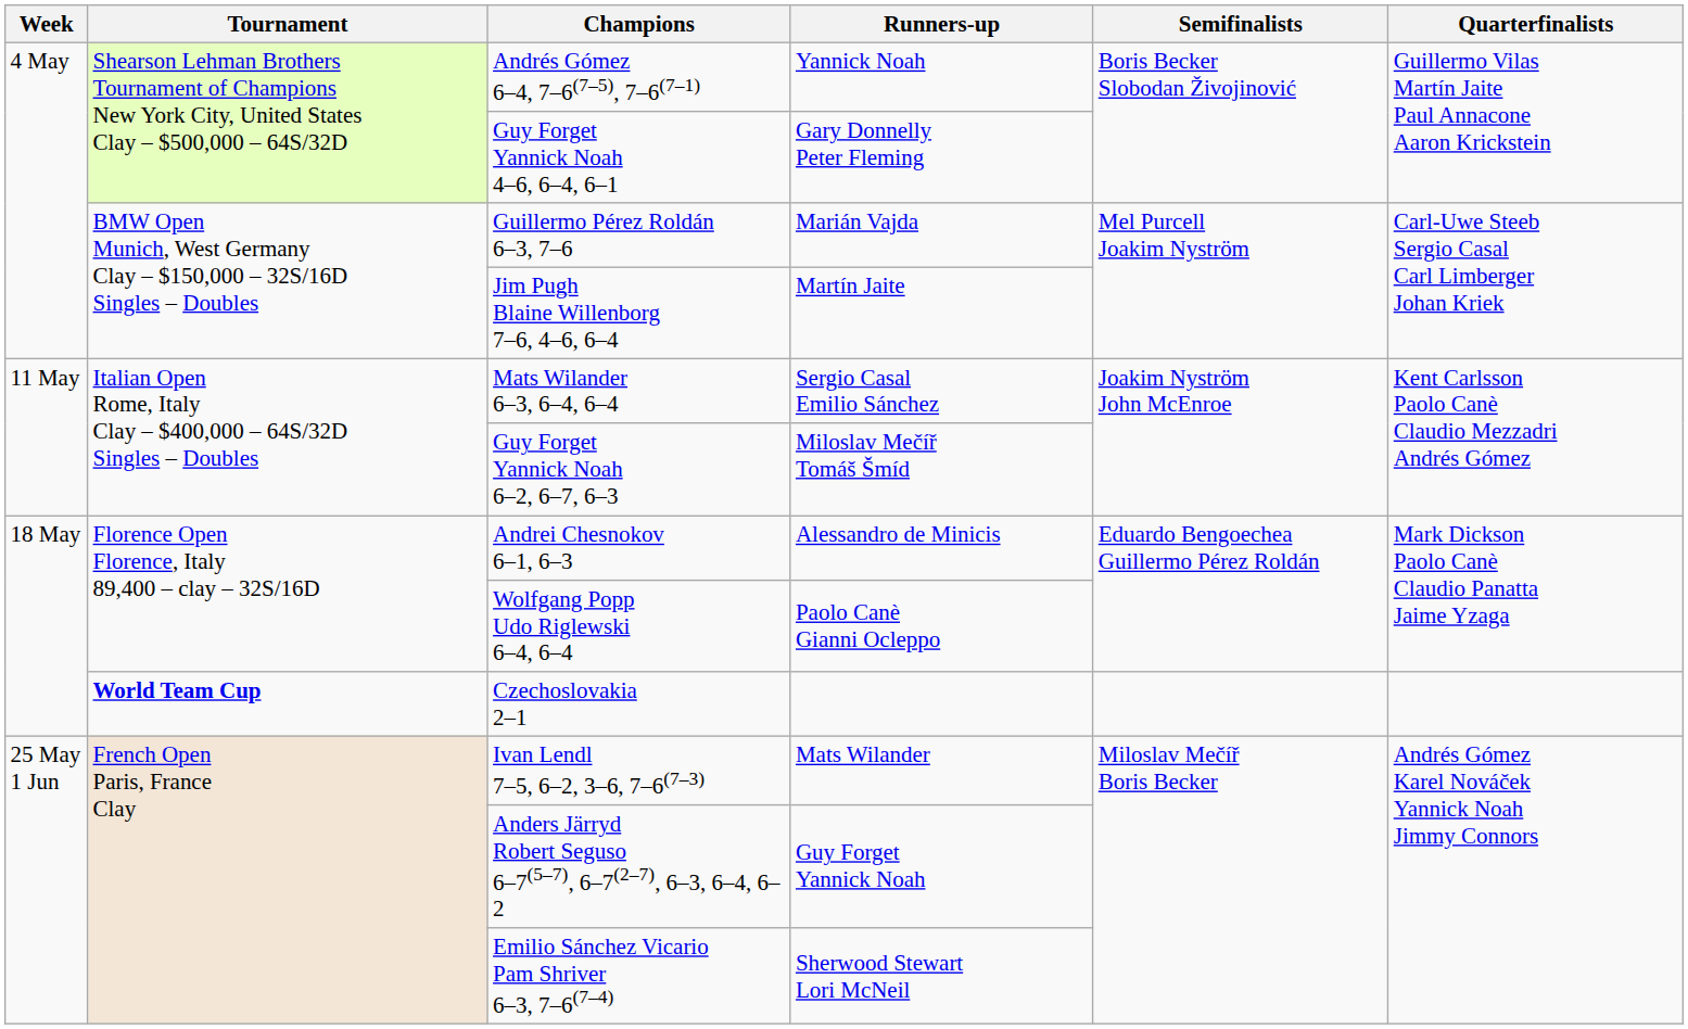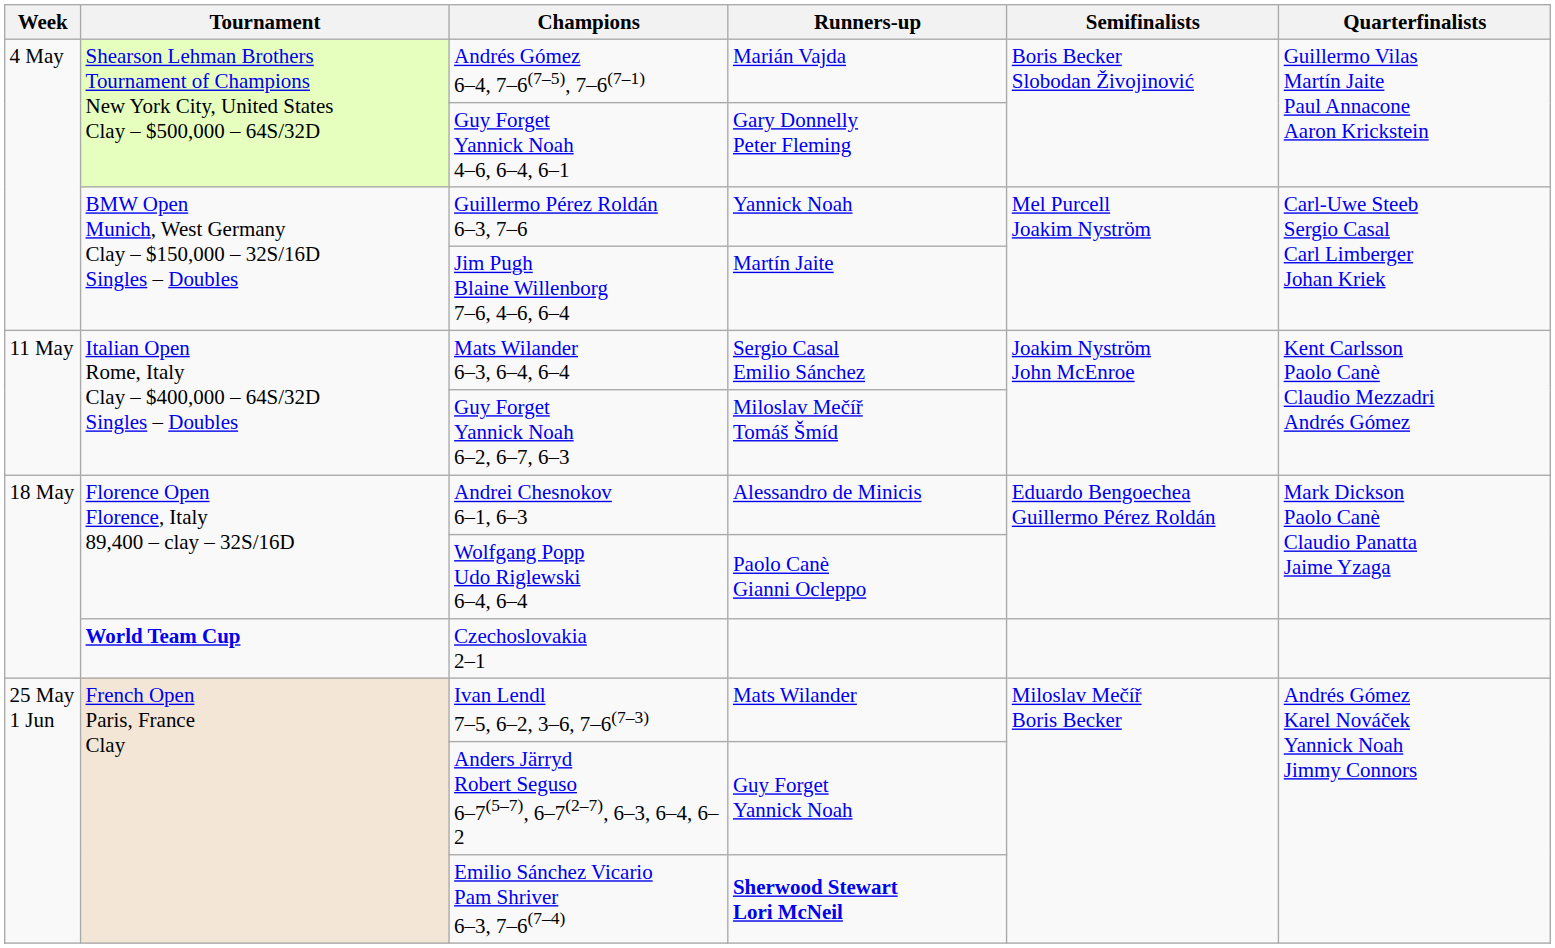Andrés Gómez 6–4, 7–6(7–5), 7–6(7–1) | Runners-up: Yannick Noah -> Marián Vajda
Guillermo Pérez Roldán 6–3, 7–6 | Runners-up: Marián Vajda -> Yannick Noah
Emilio Sánchez Vicario Pam Shriver 6–3, 7–6(7–4) | Runners-up: normal -> bold
